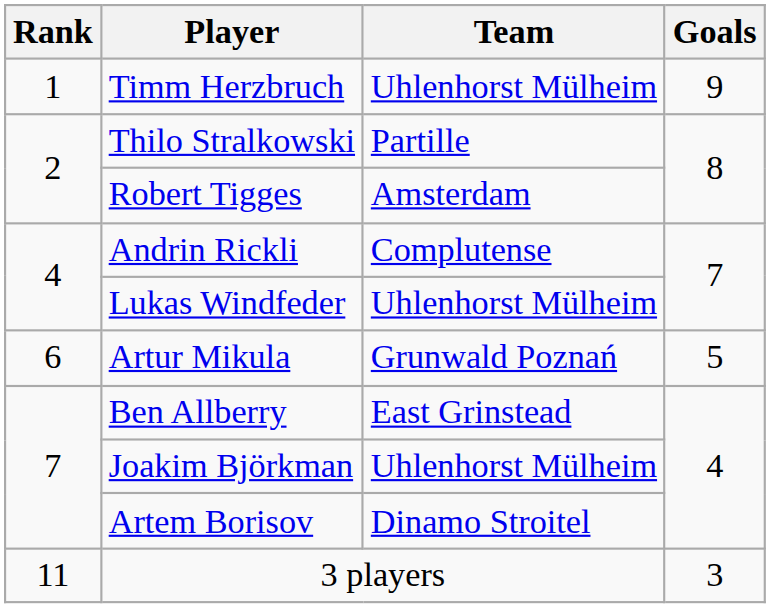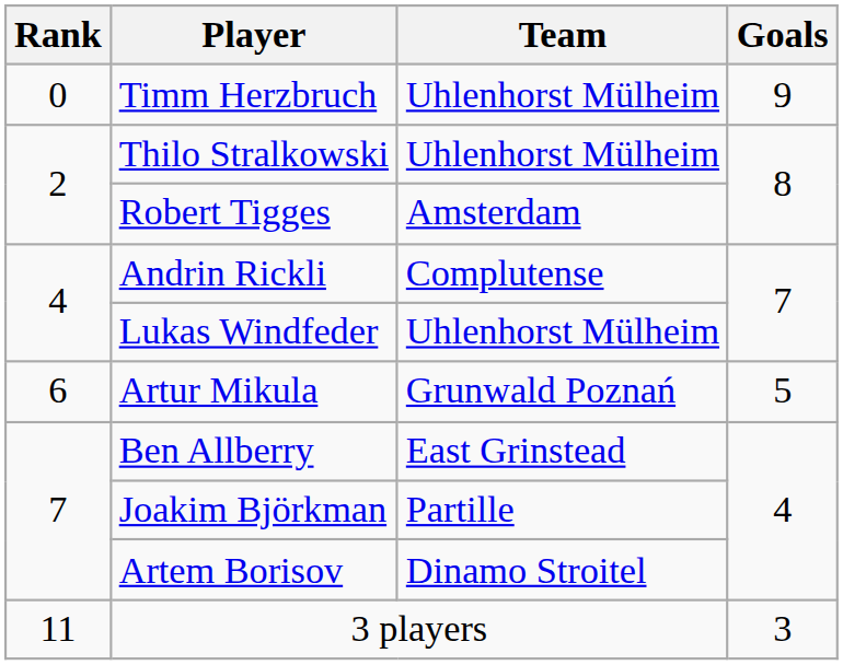Timm Herzbruch | Rank: 1 -> 0
Thilo Stralkowski | Team: Partille -> Uhlenhorst Mülheim
Joakim Björkman | Team: Uhlenhorst Mülheim -> Partille
